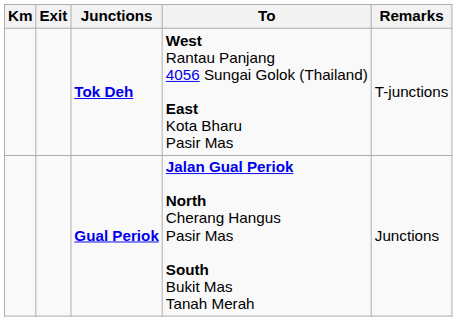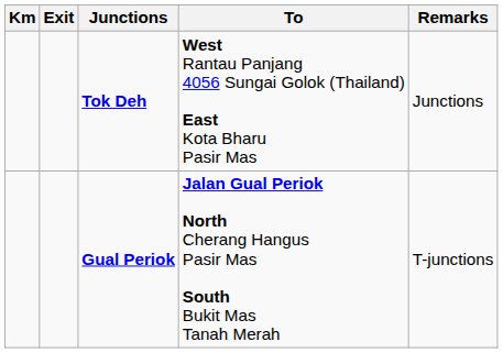Tok Deh | Remarks: T-junctions -> Junctions
Gual Periok | Remarks: Junctions -> T-junctions
